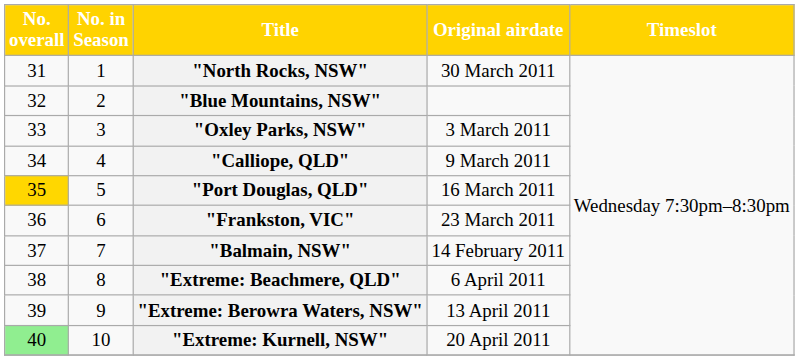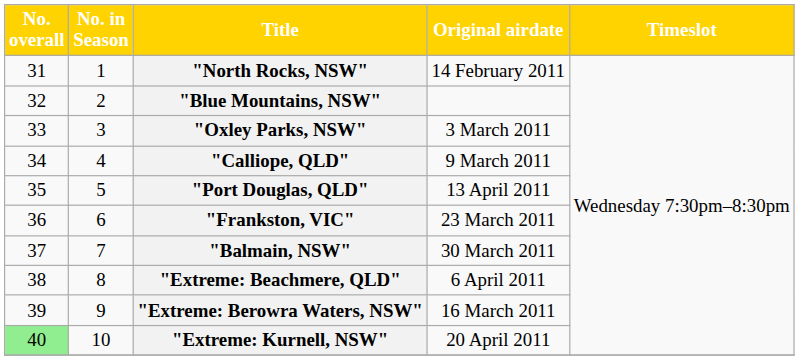"North Rocks, NSW" | Original airdate: 30 March 2011 -> 14 February 2011
"Port Douglas, QLD" | No. overall: gold background -> no background
"Port Douglas, QLD" | Original airdate: 16 March 2011 -> 13 April 2011
"Balmain, NSW" | Original airdate: 14 February 2011 -> 30 March 2011
"Extreme: Berowra Waters, NSW" | Original airdate: 13 April 2011 -> 16 March 2011
